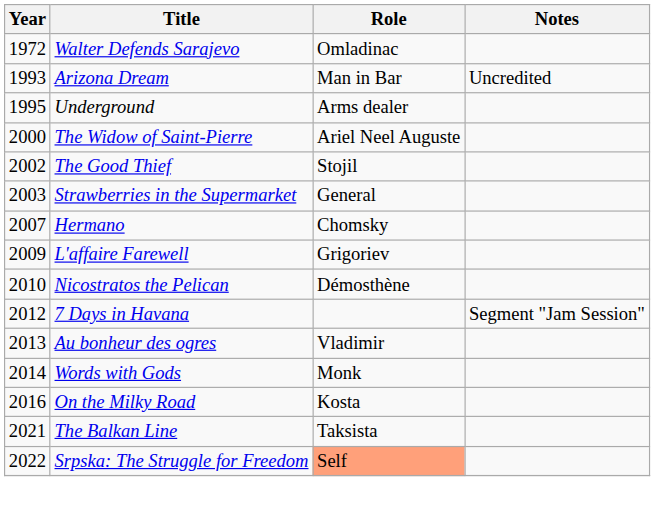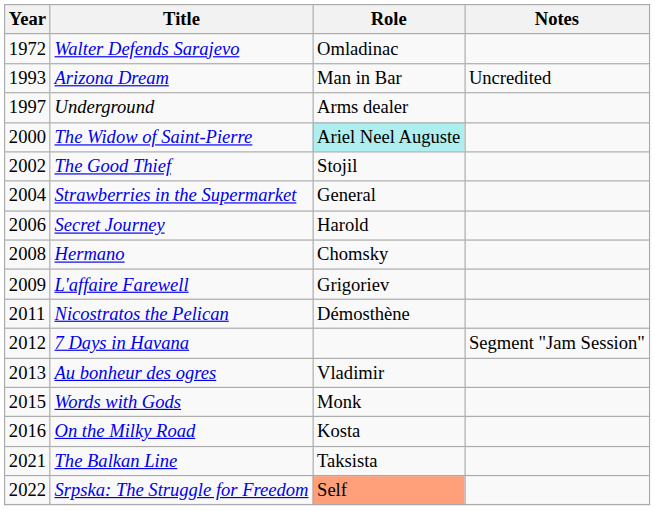Underground | Year: 1995 -> 1997
The Widow of Saint-Pierre | Role: no background -> paleturquoise background
Strawberries in the Supermarket | Year: 2003 -> 2004
+ row: 2006 | Secret Journey | Harold
Hermano | Year: 2007 -> 2008
Nicostratos the Pelican | Year: 2010 -> 2011
Words with Gods | Year: 2014 -> 2015
